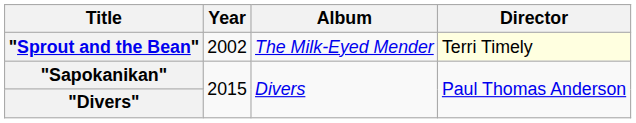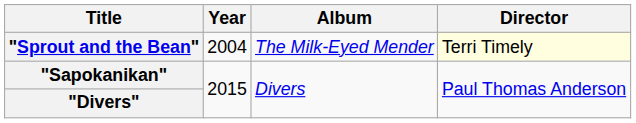"Sprout and the Bean" | Year: 2002 -> 2004
